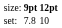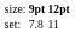set: | column 3: 10 -> 11
